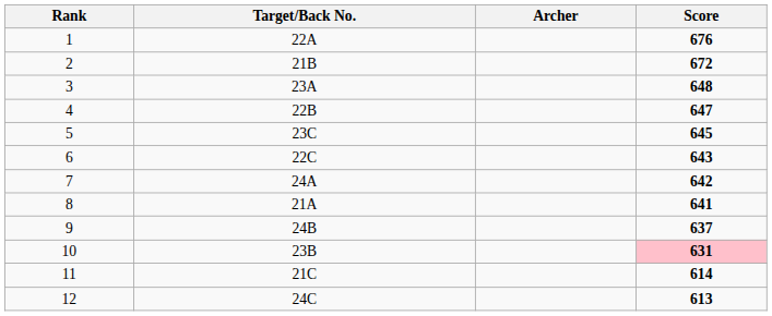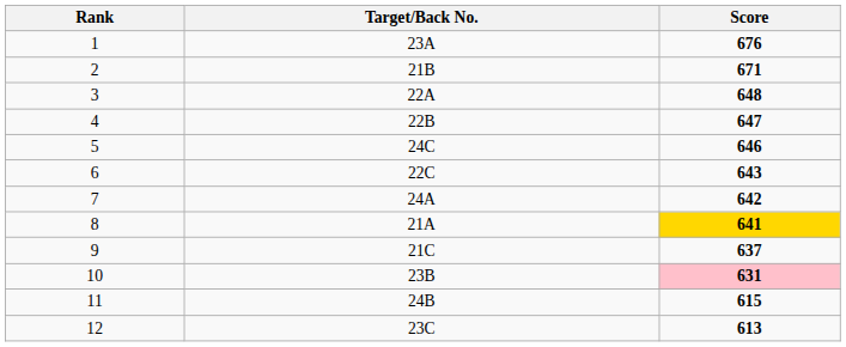- column: Archer
1 | Target/Back No.: 22A -> 23A
2 | Score: 672 -> 671
3 | Target/Back No.: 23A -> 22A
5 | Target/Back No.: 23C -> 24C
5 | Score: 645 -> 646
8 | Score: no background -> gold background
9 | Target/Back No.: 24B -> 21C
11 | Target/Back No.: 21C -> 24B
11 | Score: 614 -> 615
12 | Target/Back No.: 24C -> 23C
